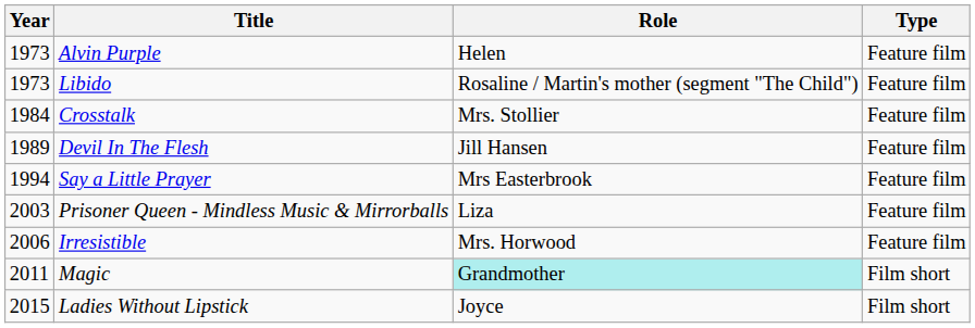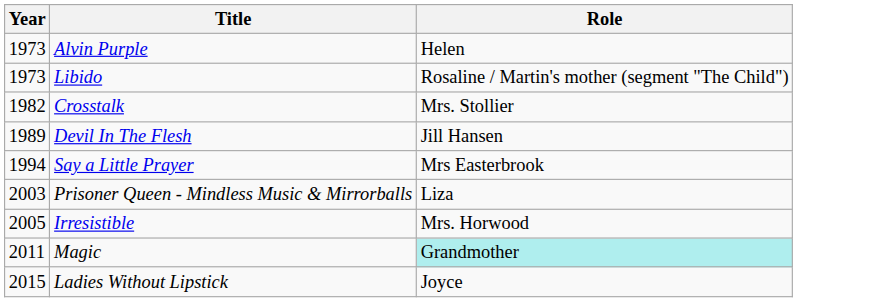- column: Type | Feature film | Feature film | Feature film | Feature film | Feature film | Feature film | Feature film | Film short | Film short
Crosstalk | Year: 1984 -> 1982
Irresistible | Year: 2006 -> 2005
